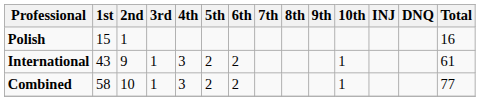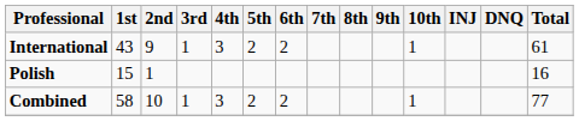rows swapped: Polish <-> International
